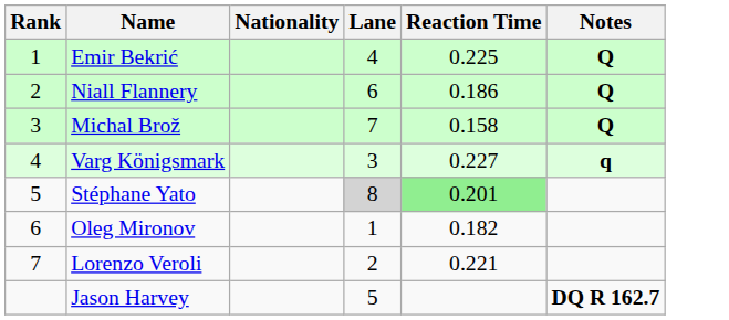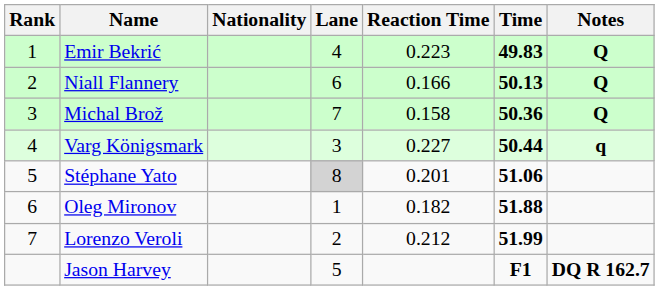+ column: Time | 49.83 | 50.13 | 50.36 | 50.44 | 51.06 | 51.88 | 51.99 | F1
Emir Bekrić | Reaction Time: 0.225 -> 0.223
Niall Flannery | Reaction Time: 0.186 -> 0.166
Stéphane Yato | Reaction Time: lightgreen background -> no background
Lorenzo Veroli | Reaction Time: 0.221 -> 0.212
